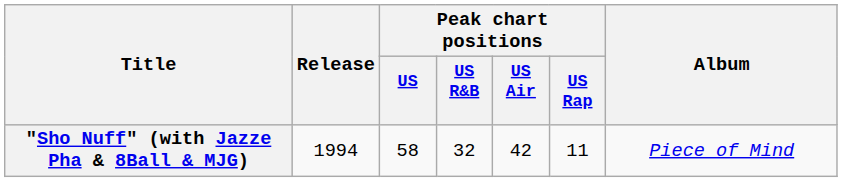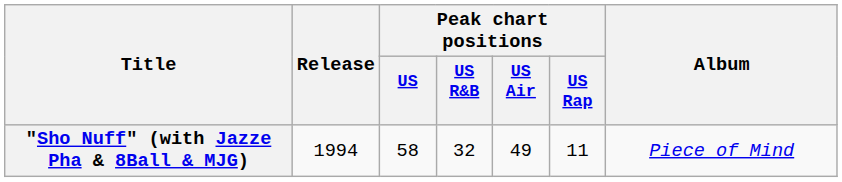"Sho Nuff" (with Jazze Pha & 8Ball & MJG) | Peak chart positions / US Air: 42 -> 49
